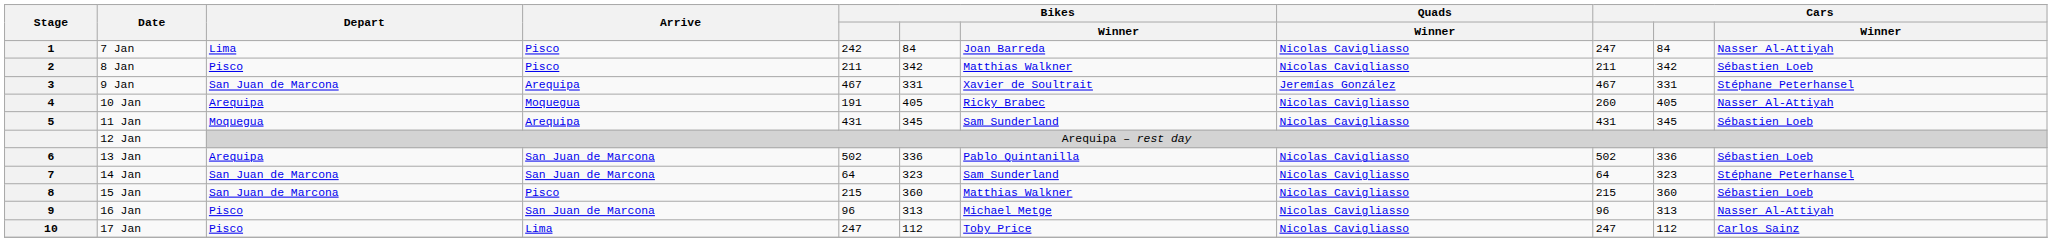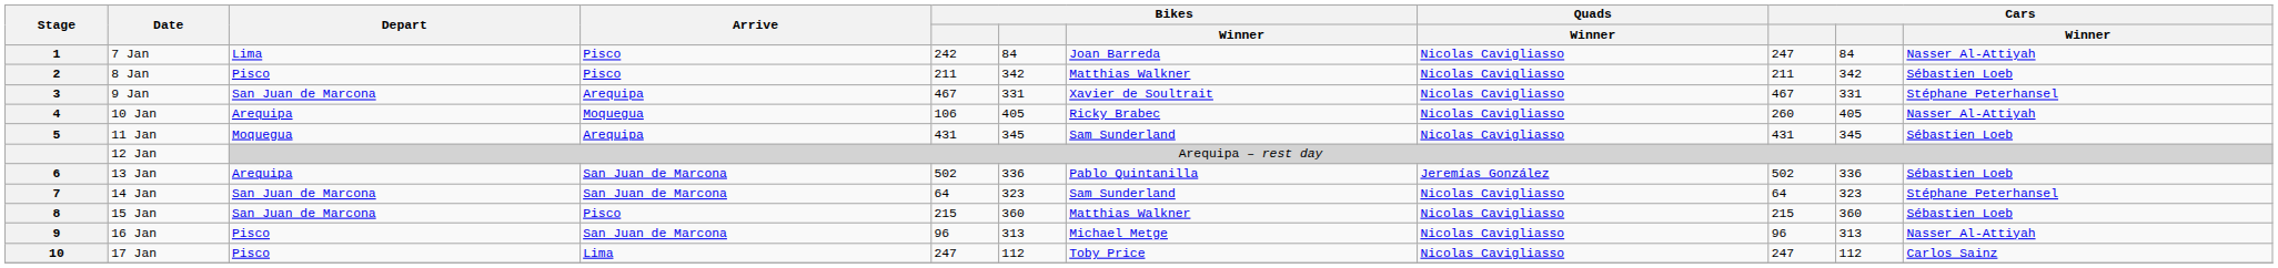9 Jan | Quads / Winner: Jeremías González -> Nicolas Cavigliasso
10 Jan | column 5: 191 -> 106
13 Jan | Quads / Winner: Nicolas Cavigliasso -> Jeremías González
